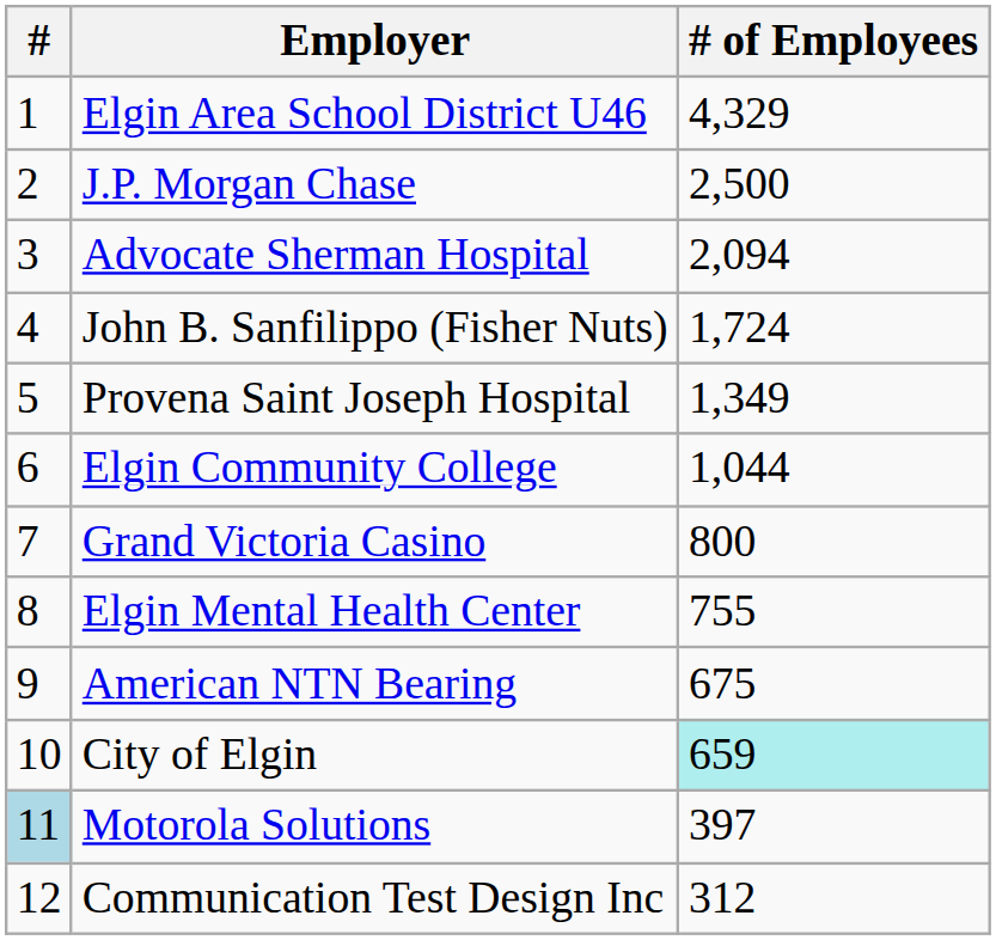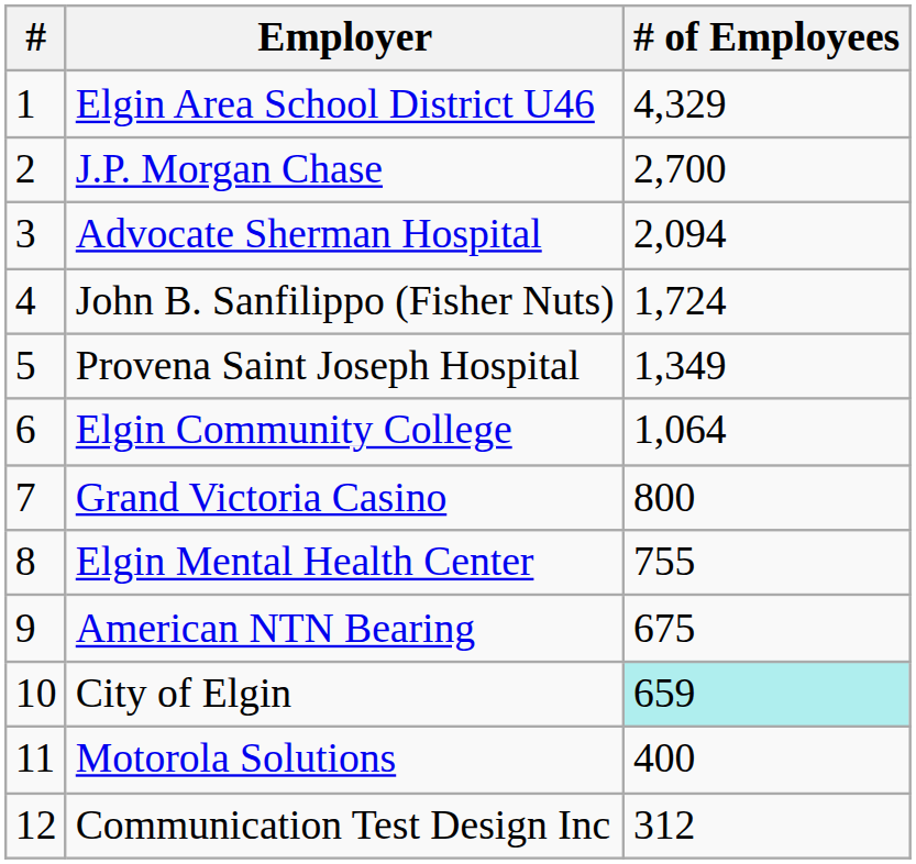J.P. Morgan Chase | # of Employees: 2,500 -> 2,700
Elgin Community College | # of Employees: 1,044 -> 1,064
Motorola Solutions | #: lightblue background -> no background
Motorola Solutions | # of Employees: 397 -> 400
